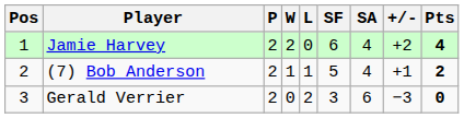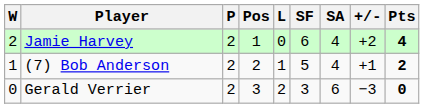columns swapped: Pos <-> W
